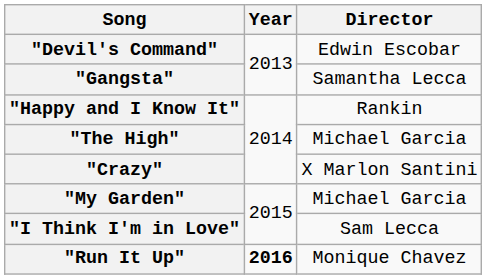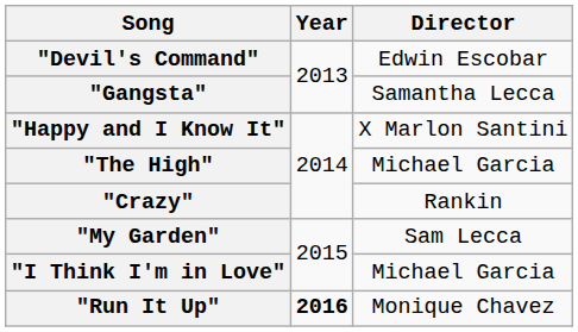"Happy and I Know It" | Director: Rankin -> X Marlon Santini
"Crazy" | Director: X Marlon Santini -> Rankin
"My Garden" | Director: Michael Garcia -> Sam Lecca
"I Think I'm in Love" | Director: Sam Lecca -> Michael Garcia
